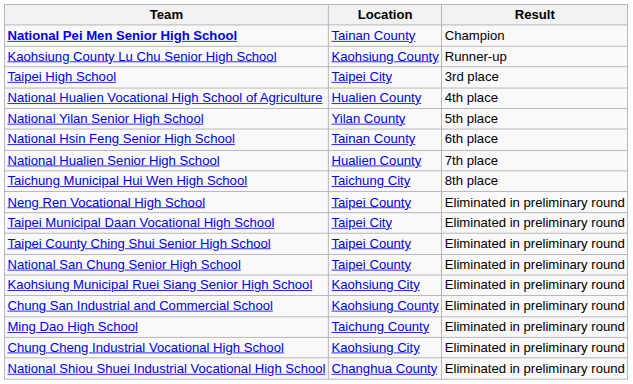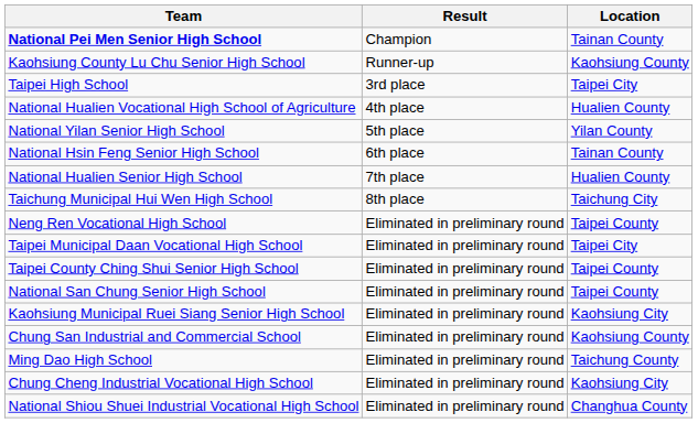columns swapped: Location <-> Result
